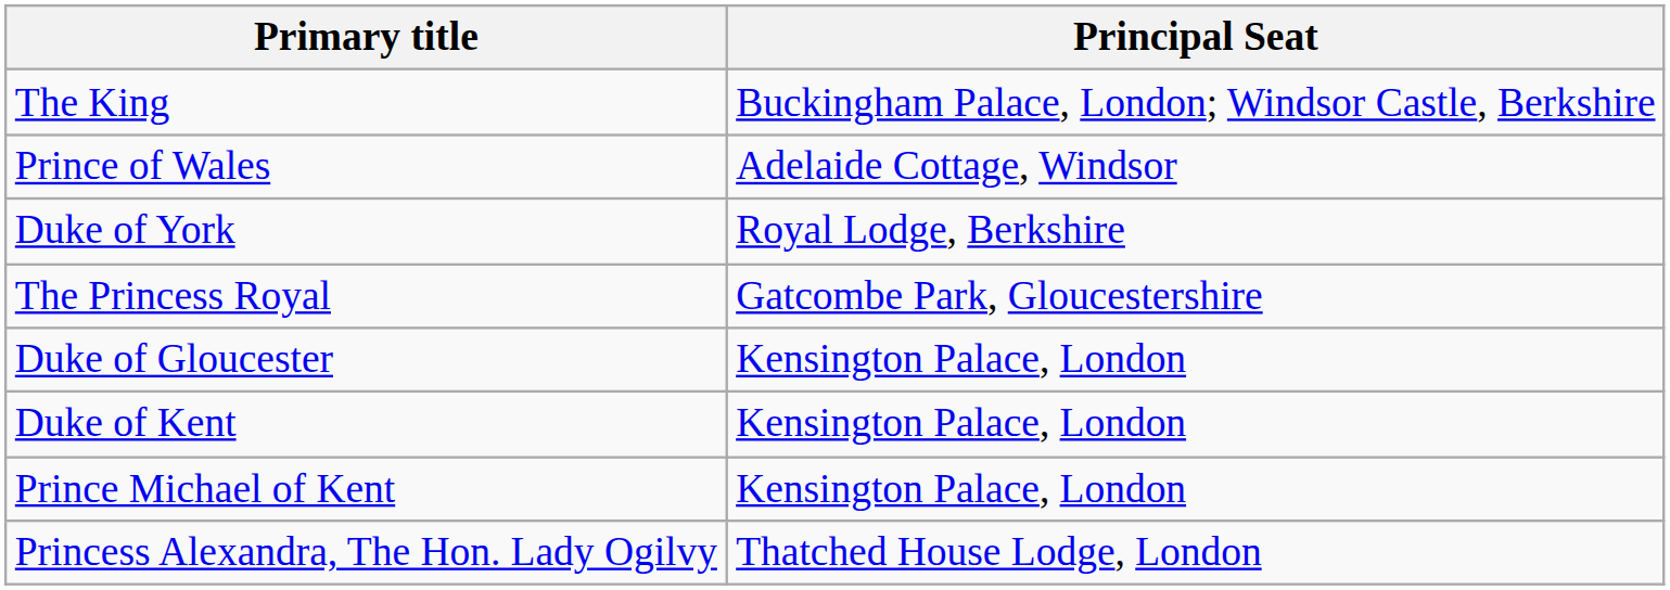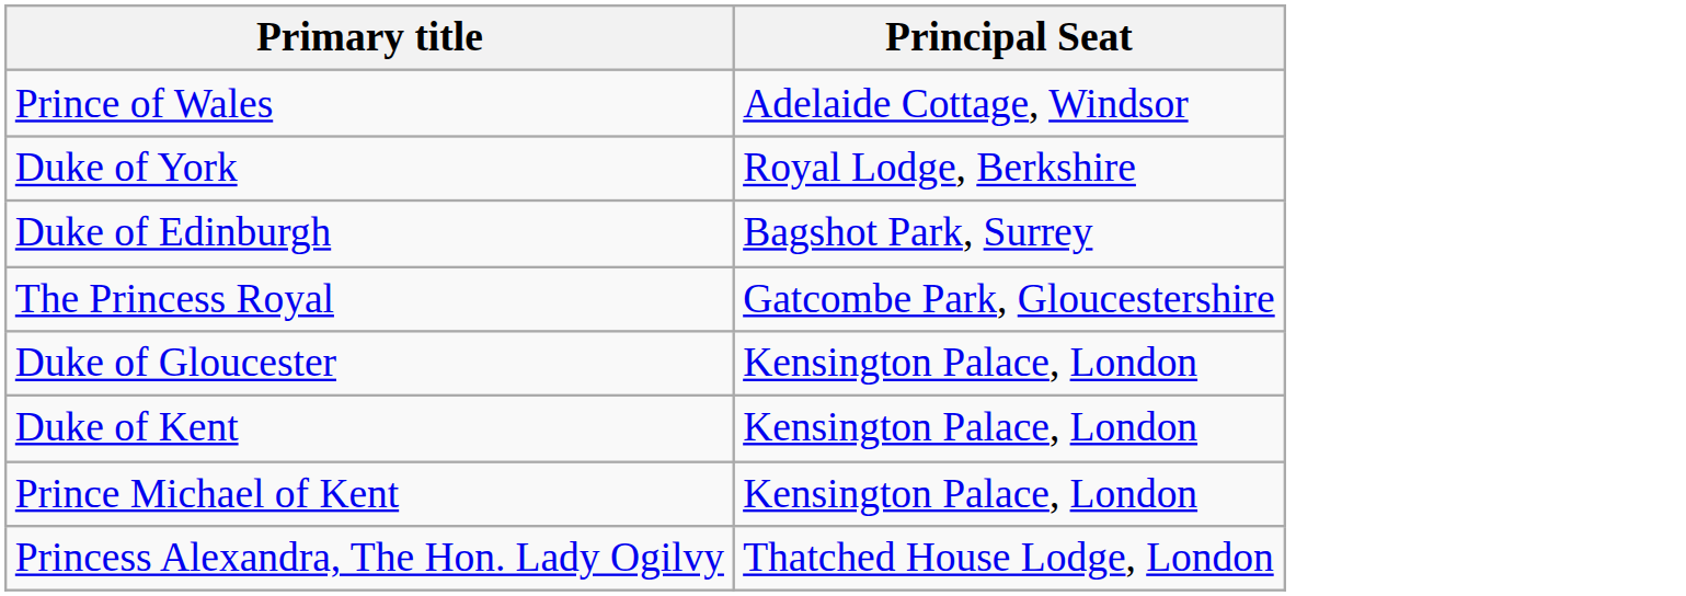- row: The King | Buckingham Palace, London; Windsor Castle, Berkshire
+ row: Duke of Edinburgh | Bagshot Park, Surrey
